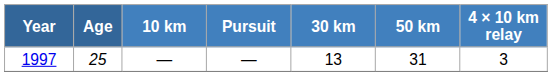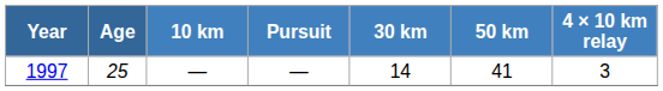1997 | 30 km: 13 -> 14
1997 | 50 km: 31 -> 41
